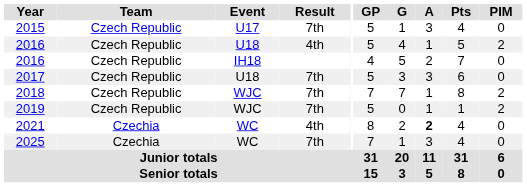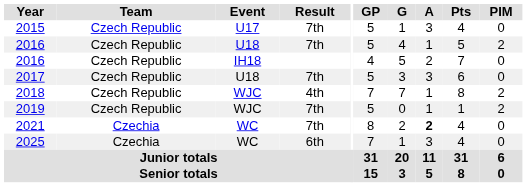2016 / U18 | Result: 4th -> 7th
2018 | Result: 7th -> 4th
2021 | Result: 4th -> 7th
2025 | Result: 7th -> 6th
